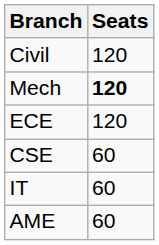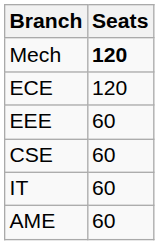- row: Civil | 120
+ row: EEE | 60
